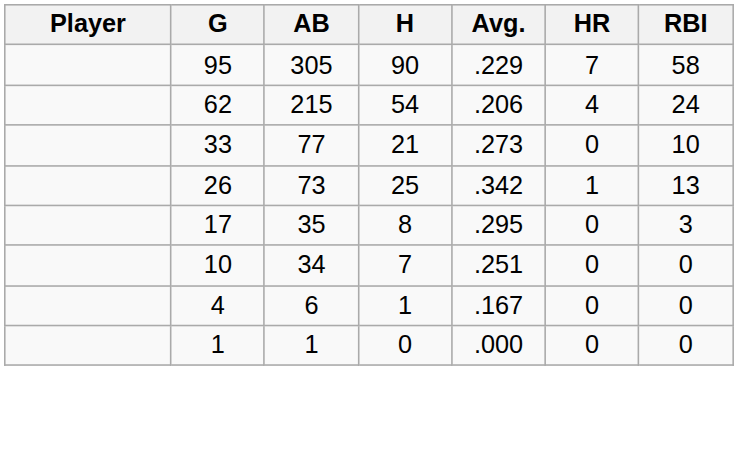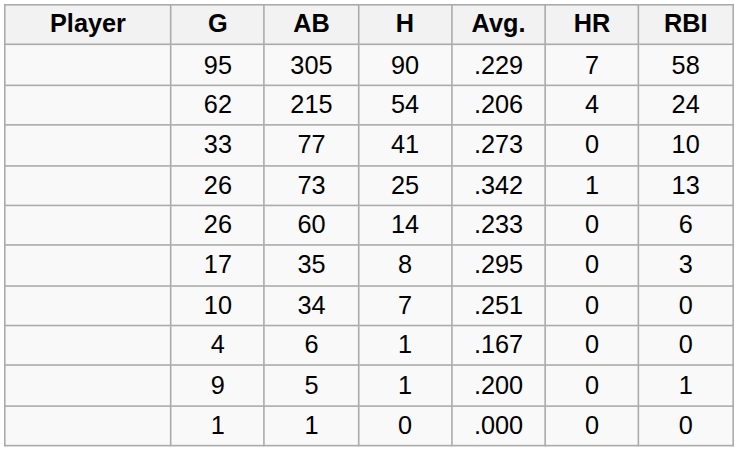77 | H: 21 -> 41
+ row: 26 | 60 | 14 | .233 | 0 | 6
+ row: 9 | 5 | 1 | .200 | 0 | 1
